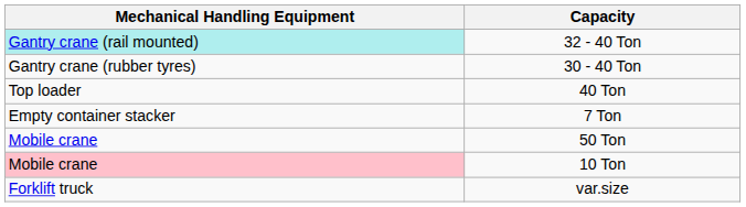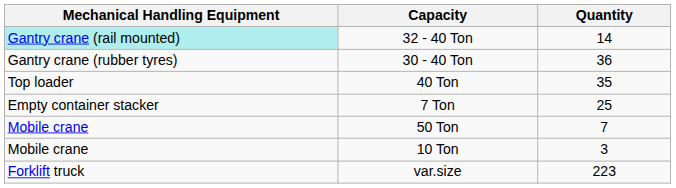+ column: Quantity | 14 | 36 | 35 | 25 | 7 | 3 | 223
10 Ton | Mechanical Handling Equipment: pink background -> no background
